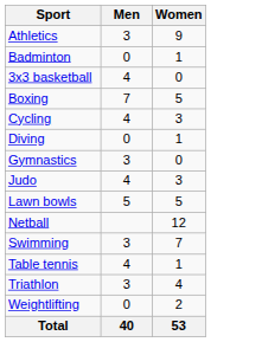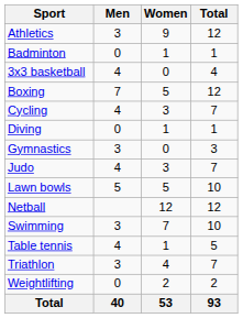+ column: Total | 12 | 1 | 4 | 12 | 7 | 1 | 3 | 7 | 10 | 12 | 10 | 5 | 7 | 2 | 93
